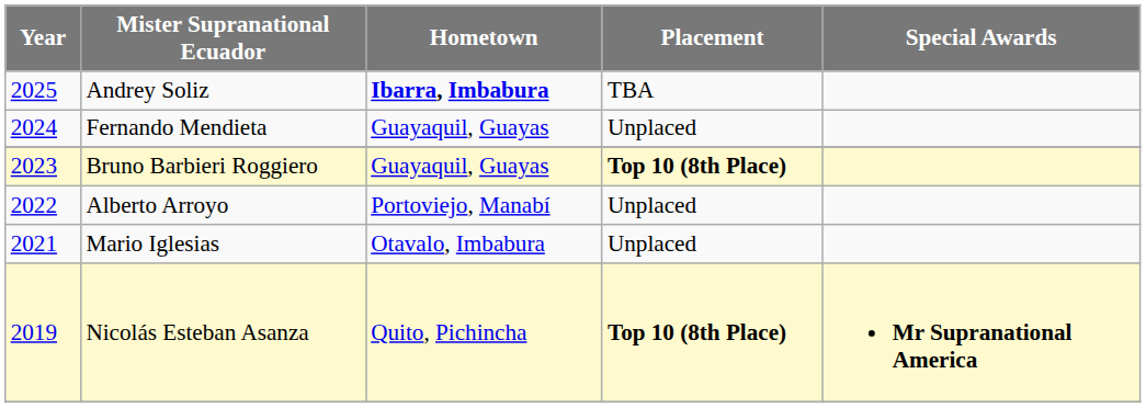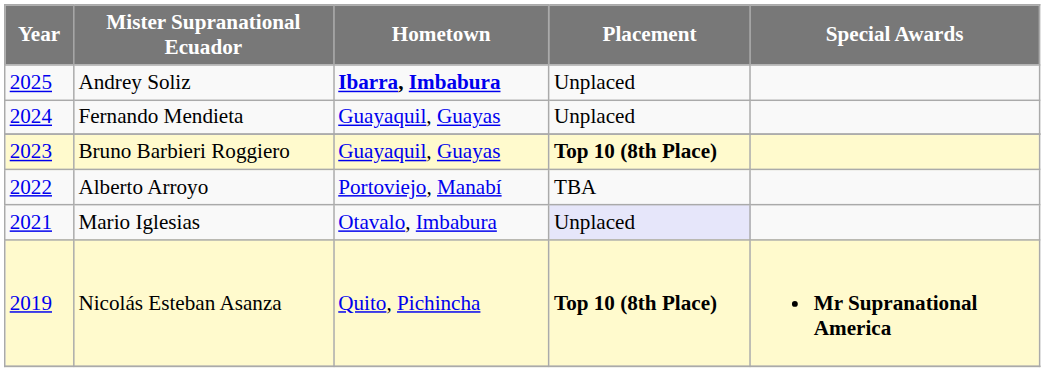Andrey Soliz | Placement: TBA -> Unplaced
Alberto Arroyo | Placement: Unplaced -> TBA
Mario Iglesias | Placement: no background -> lavender background
